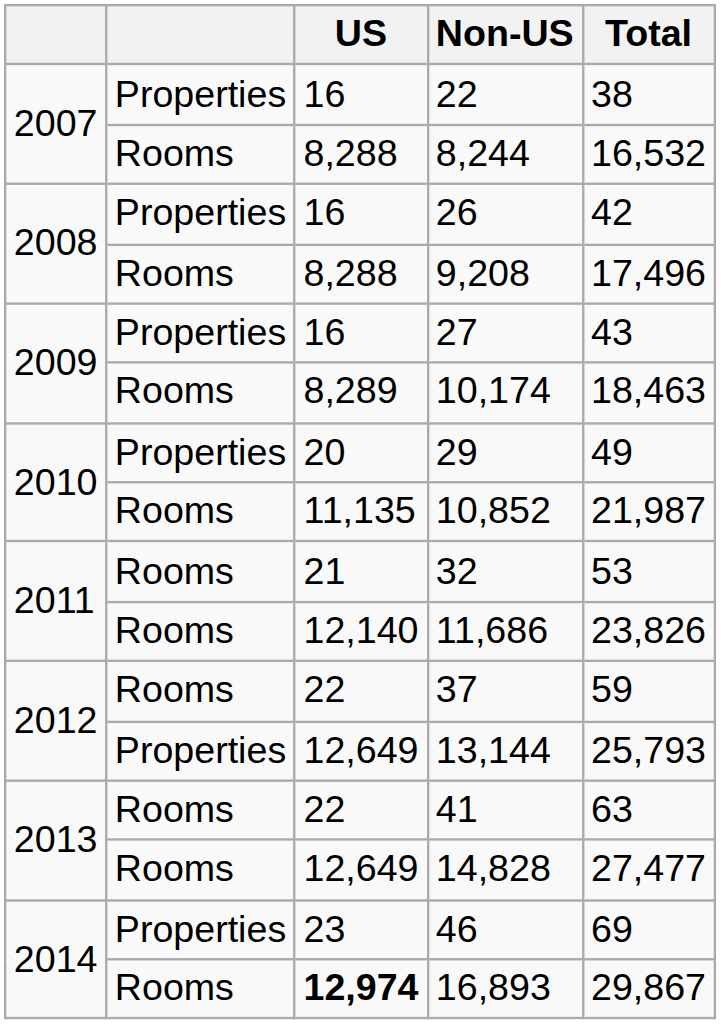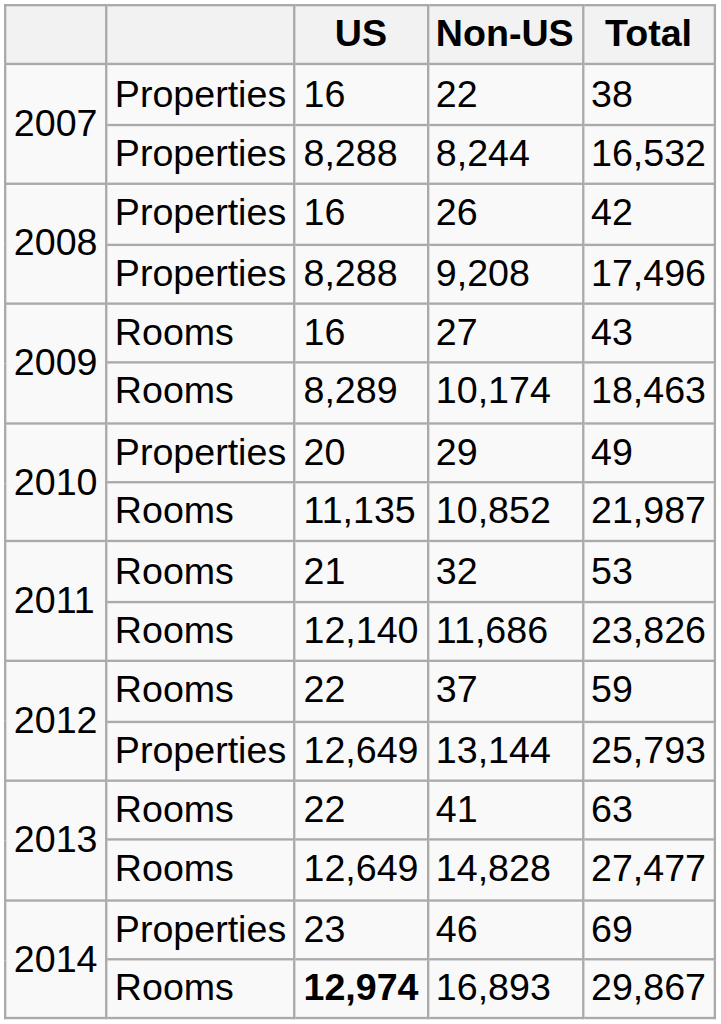8,244 | column 2: Rooms -> Properties
9,208 | column 2: Rooms -> Properties
27 | column 2: Properties -> Rooms
